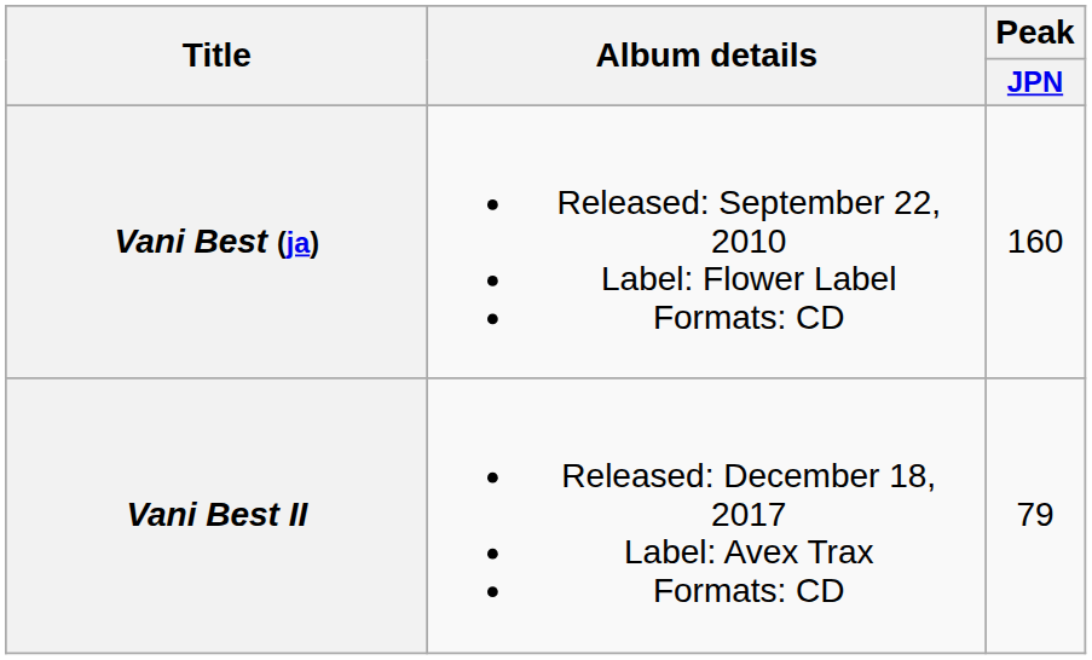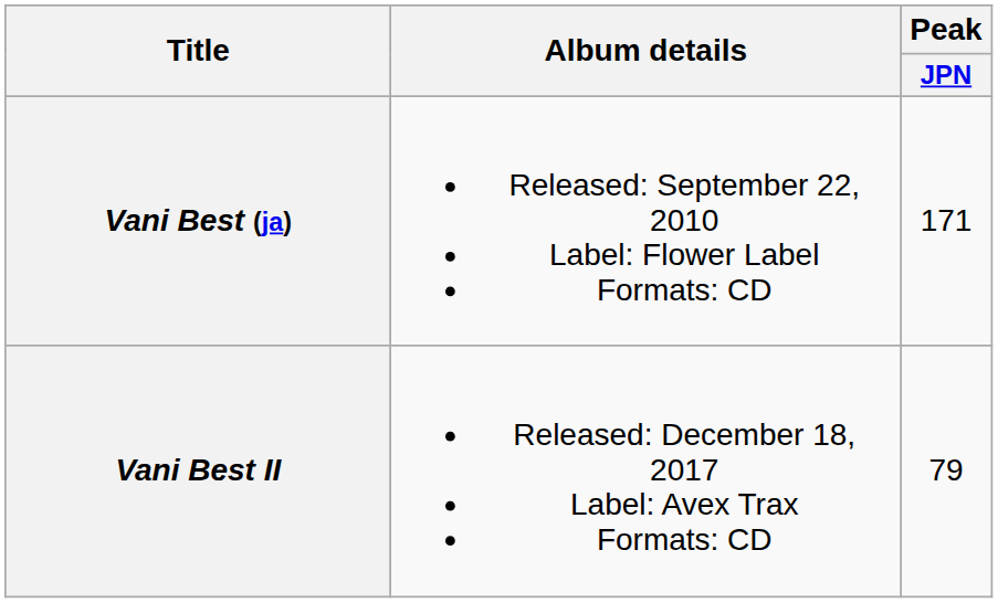Vani Best (ja) | Peak / JPN: 160 -> 171
